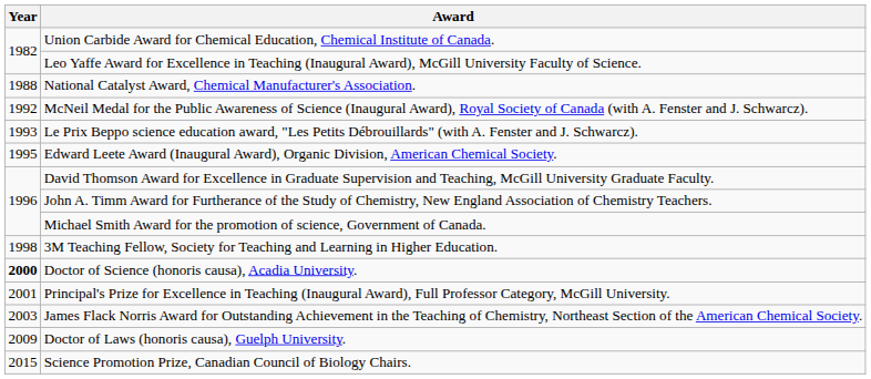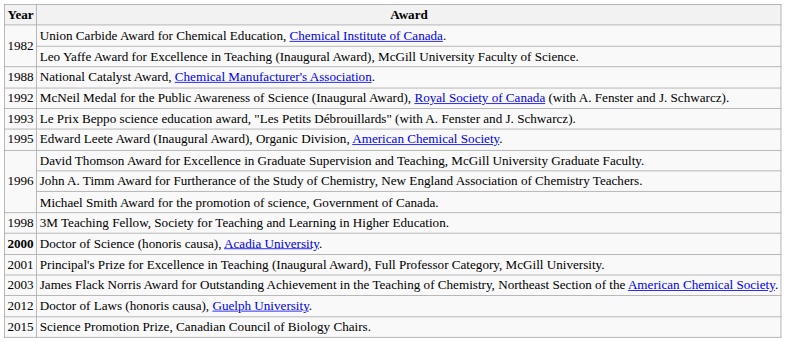Doctor of Laws (honoris causa), Guelph University. | Year: 2009 -> 2012
